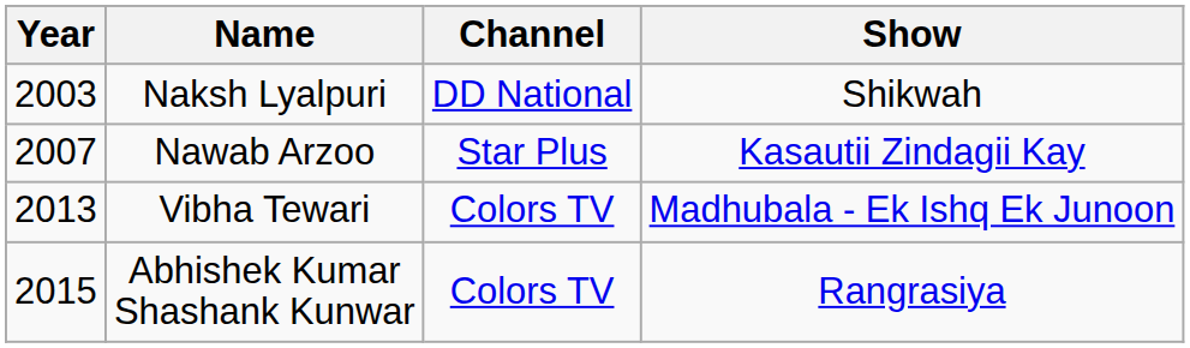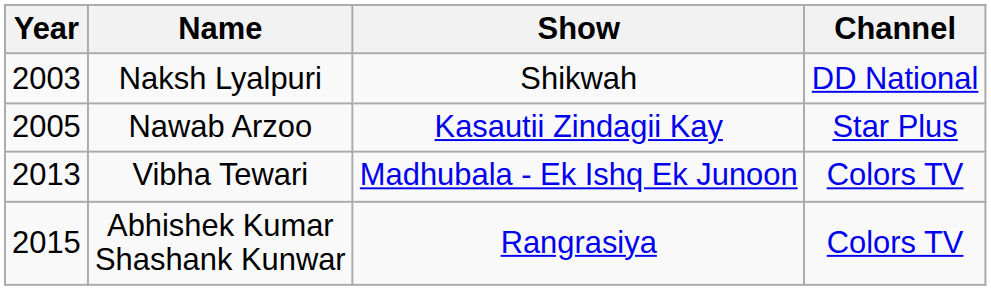columns swapped: Show <-> Channel
Nawab Arzoo | Year: 2007 -> 2005
